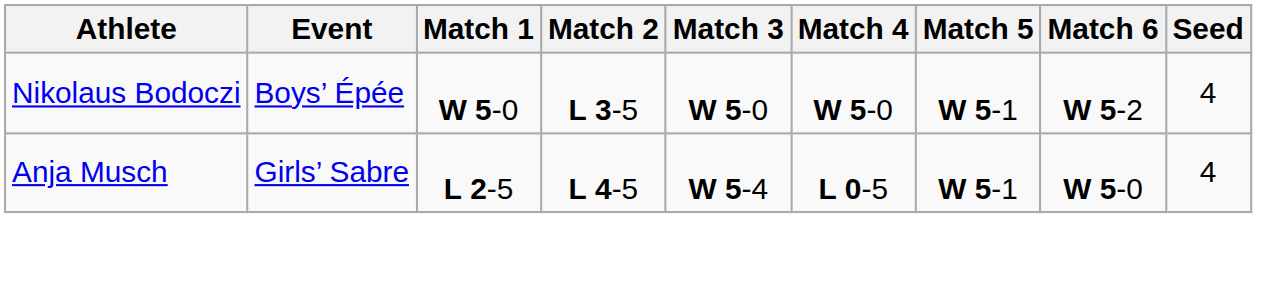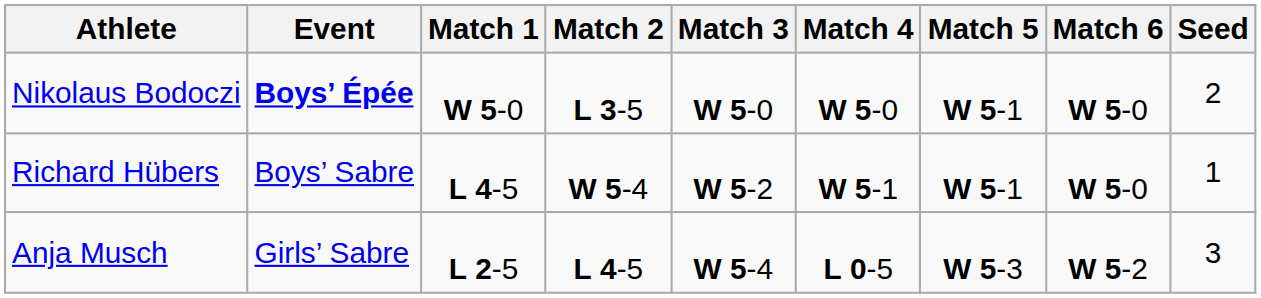Nikolaus Bodoczi | Event: normal -> bold
Nikolaus Bodoczi | Match 6: W 5-2 -> W 5-0
Nikolaus Bodoczi | Seed: 4 -> 2
+ row: Richard Hübers | Boys’ Sabre | L 4-5 | W 5-4 | W 5-2 | W 5-1 | W 5-1 | W 5-0 | 1
Anja Musch | Match 5: W 5-1 -> W 5-3
Anja Musch | Match 6: W 5-0 -> W 5-2
Anja Musch | Seed: 4 -> 3
